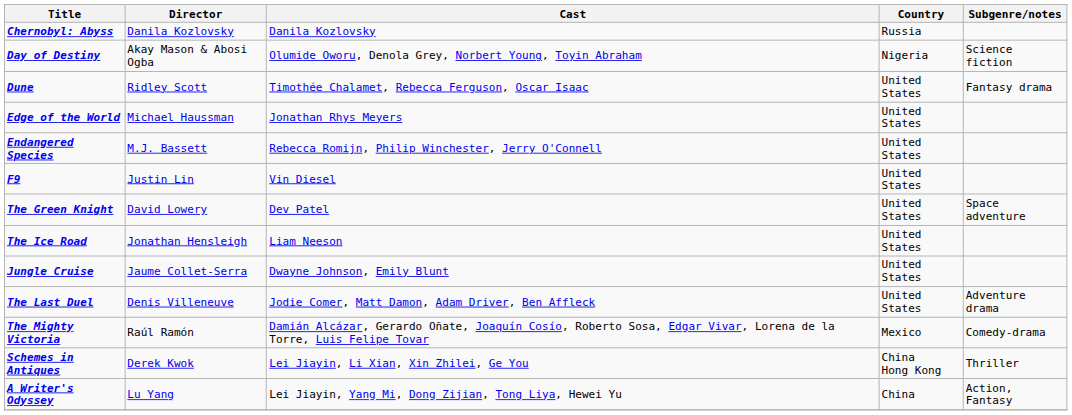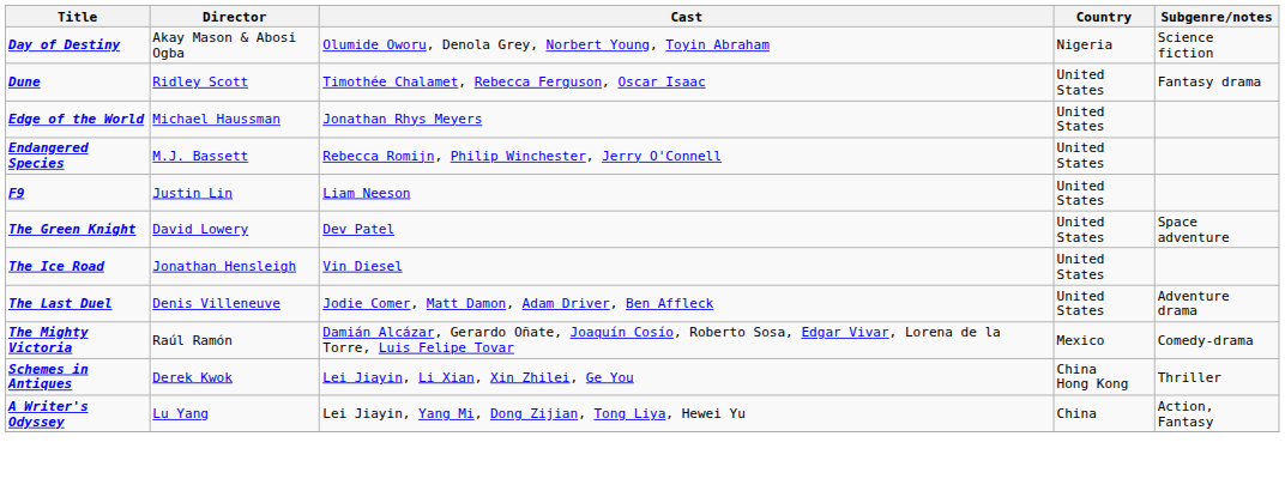- row: Chernobyl: Abyss | Danila Kozlovsky | Danila Kozlovsky | Russia
F9 | Cast: Vin Diesel -> Liam Neeson
The Ice Road | Cast: Liam Neeson -> Vin Diesel
- row: Jungle Cruise | Jaume Collet-Serra | Dwayne Johnson, Emily Blunt | United States
